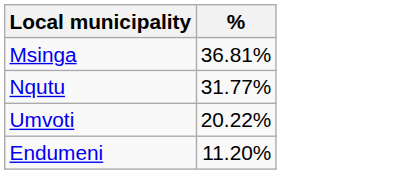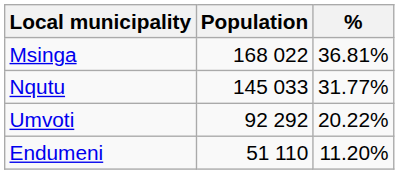+ column: Population | 168 022 | 145 033 | 92 292 | 51 110
